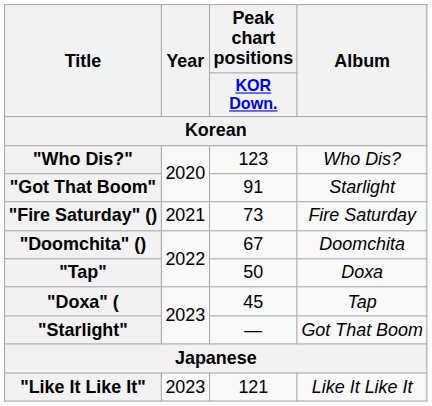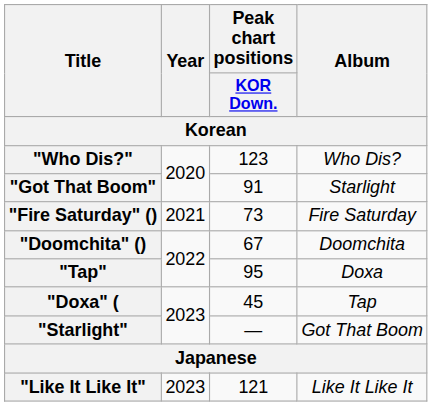"Tap" | Peak chart positions / KOR Down.: 50 -> 95
